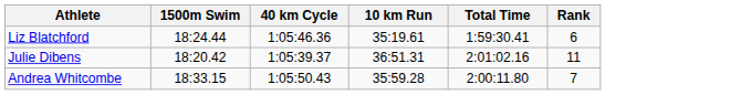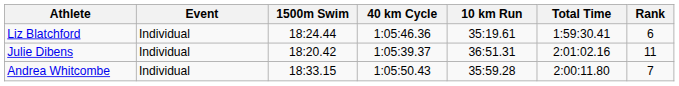+ column: Event | Individual | Individual | Individual
